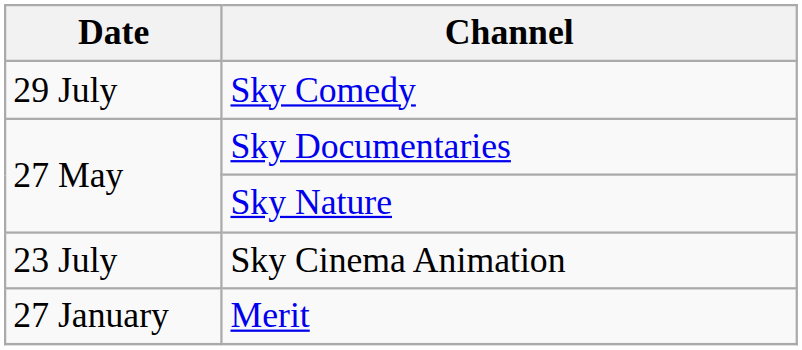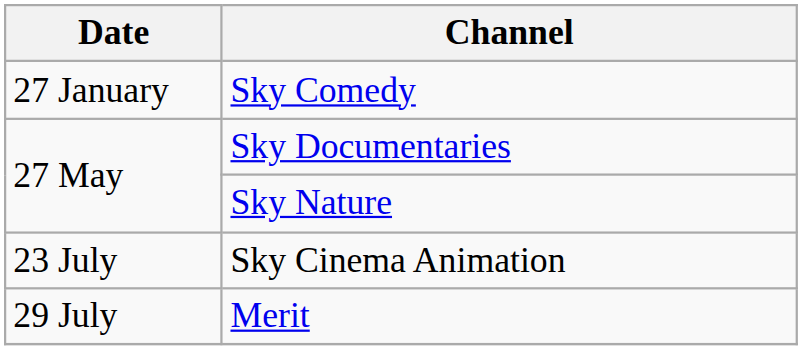Sky Comedy | Date: 29 July -> 27 January
Merit | Date: 27 January -> 29 July
